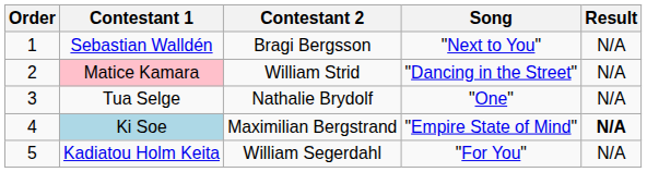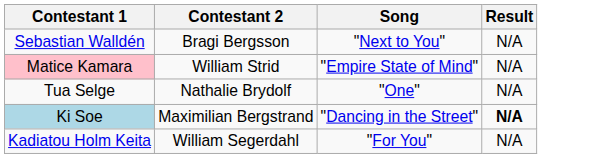- column: Order | 1 | 2 | 3 | 4 | 5
Matice Kamara | Song: "Dancing in the Street" -> "Empire State of Mind"
Ki Soe | Song: "Empire State of Mind" -> "Dancing in the Street"
